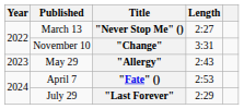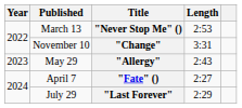"Never Stop Me" () | Length: 2:27 -> 2:53
"Fate" () | Length: 2:53 -> 2:27
